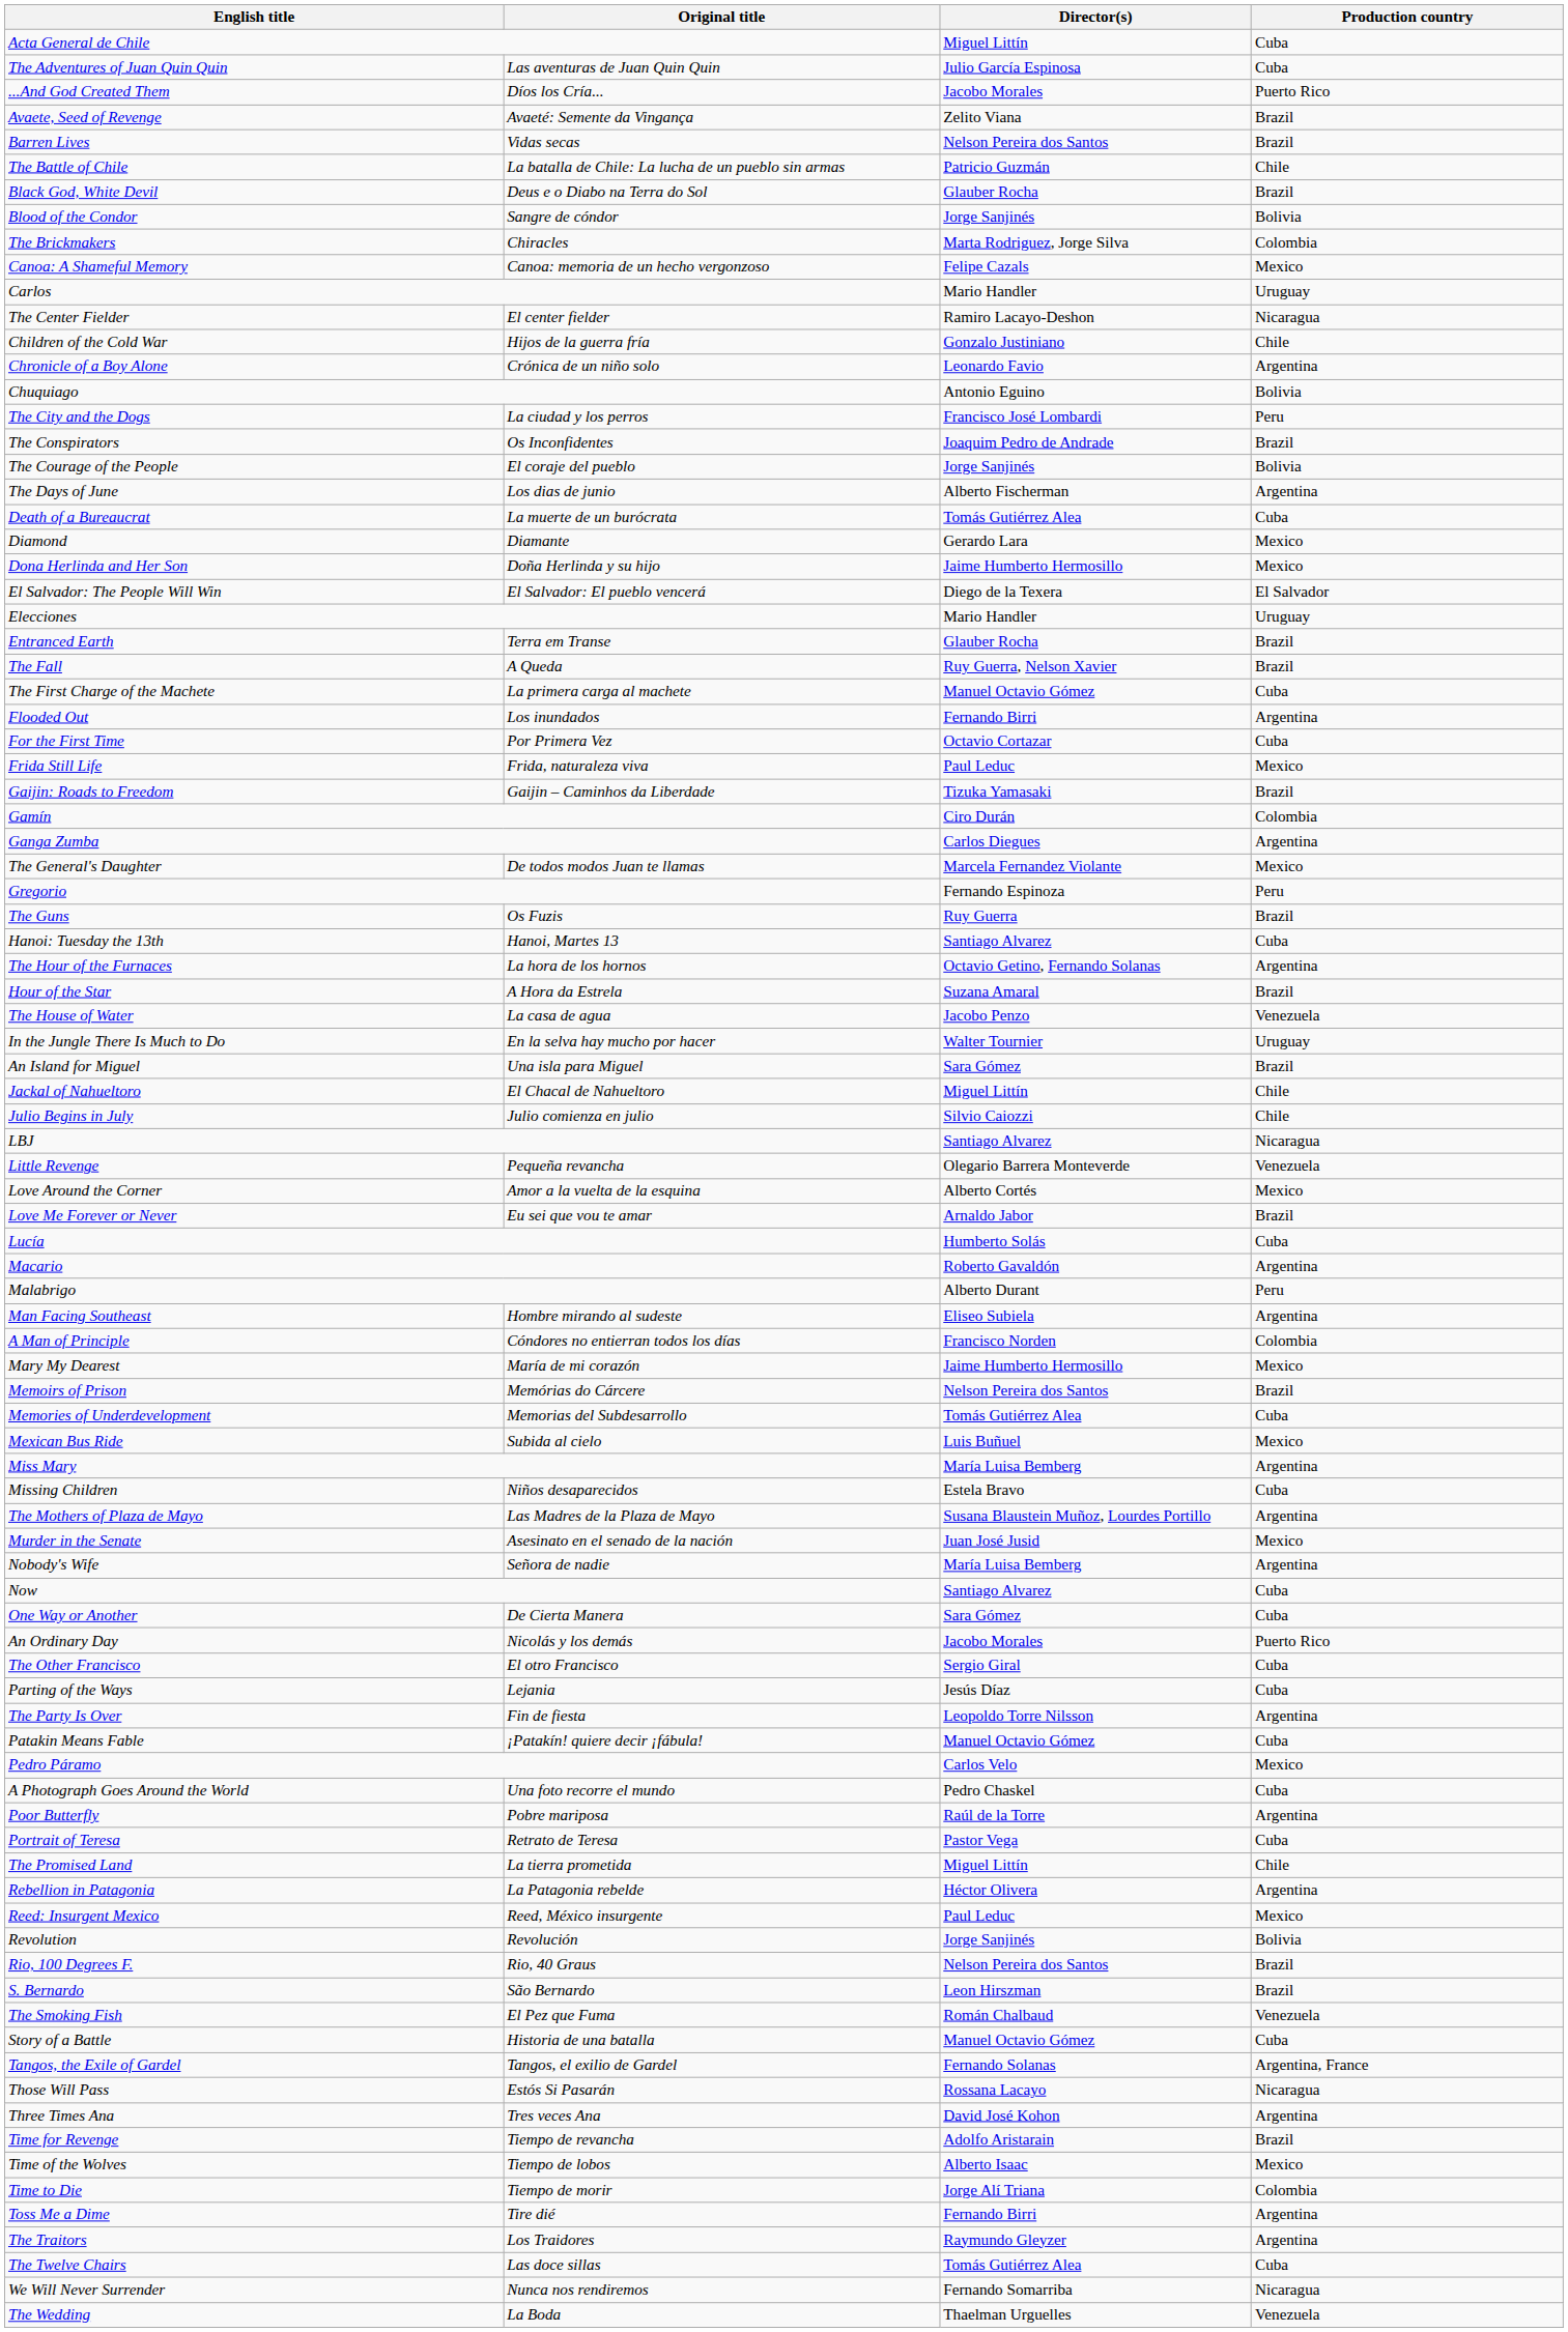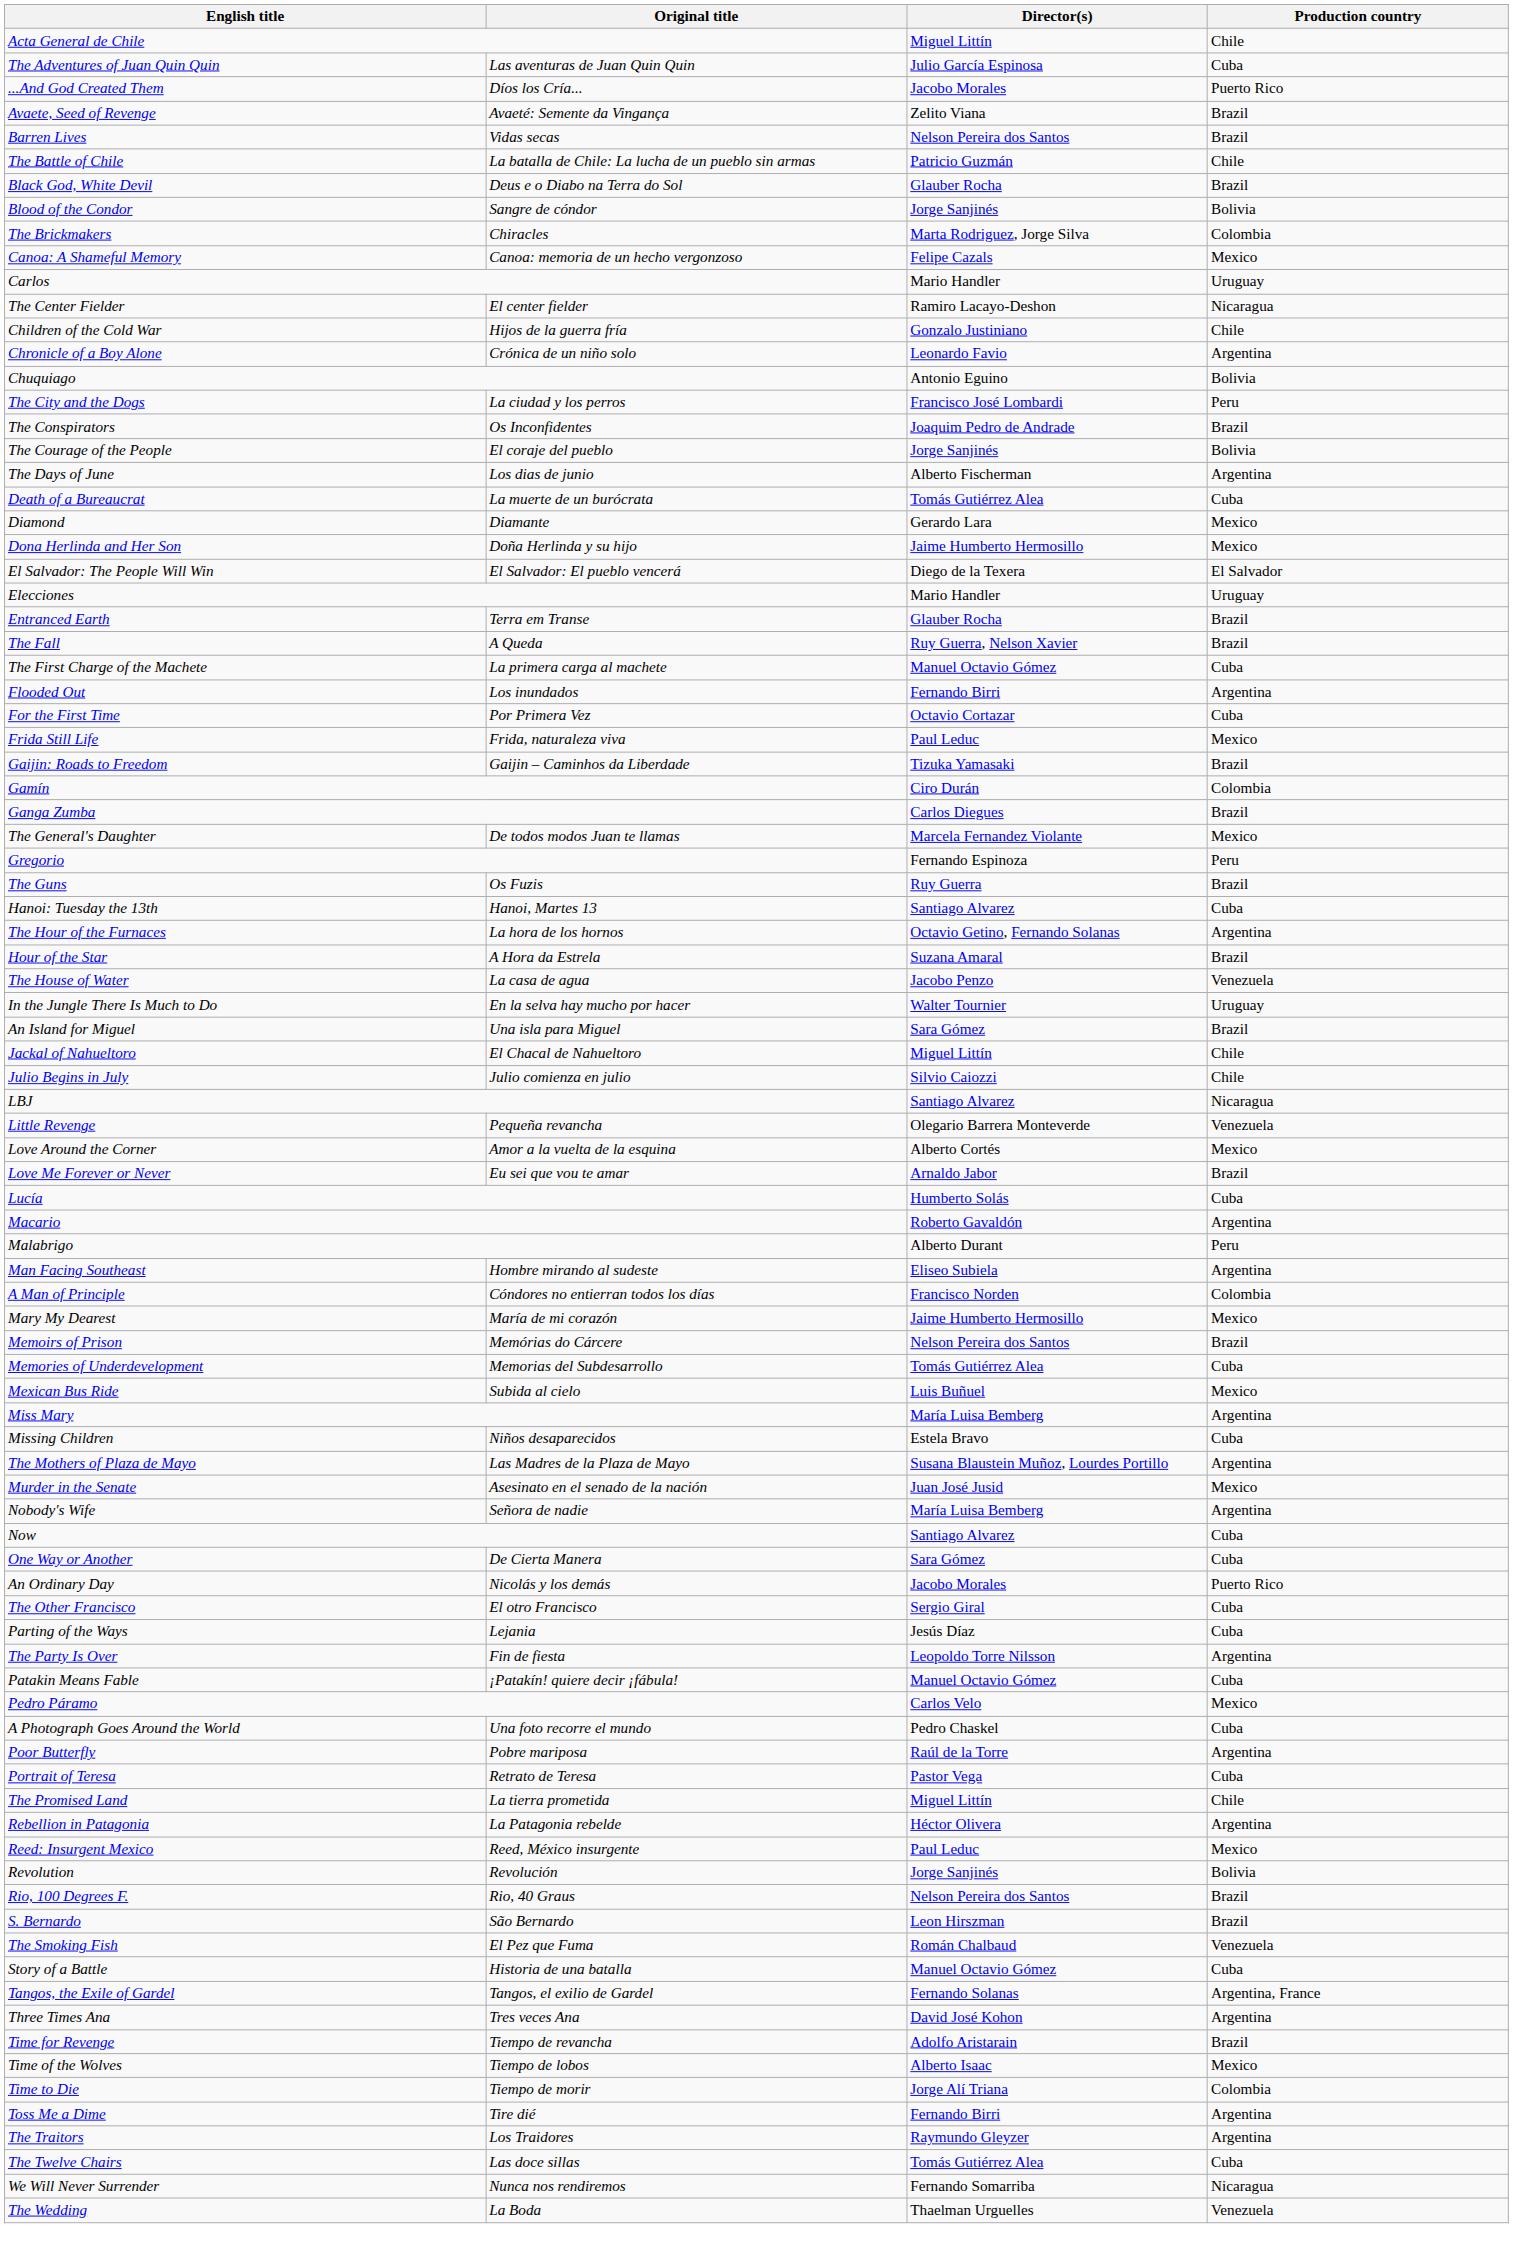Acta General de Chile | Production country: Cuba -> Chile
Ganga Zumba | Production country: Argentina -> Brazil
- row: Those Will Pass | Estós Si Pasarán | Rossana Lacayo | Nicaragua
